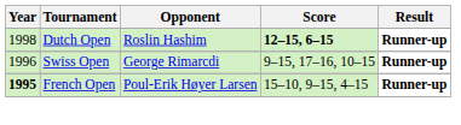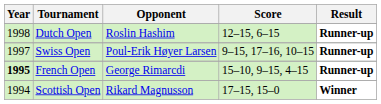Dutch Open | Score: bold -> normal
Swiss Open | Year: 1996 -> 1997
Swiss Open | Opponent: George Rimarcdi -> Poul-Erik Høyer Larsen
French Open | Opponent: Poul-Erik Høyer Larsen -> George Rimarcdi
+ row: 1994 | Scottish Open | Rikard Magnusson | 17–15, 15–0 | Winner
